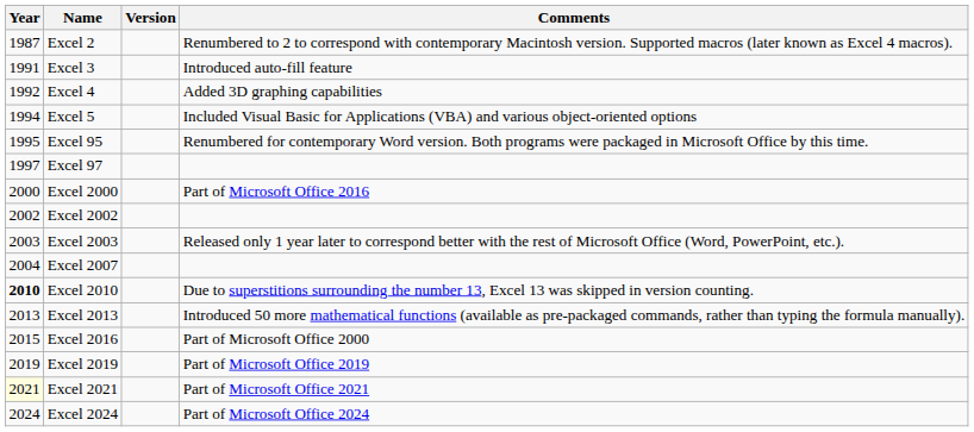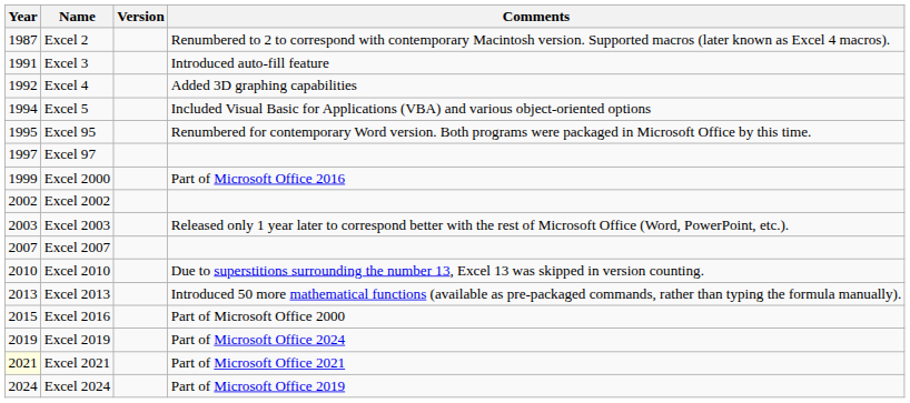Excel 2000 | Year: 2000 -> 1999
Excel 2007 | Year: 2004 -> 2007
Excel 2010 | Year: bold -> normal
Excel 2019 | Comments: Part of Microsoft Office 2019 -> Part of Microsoft Office 2024
Excel 2024 | Comments: Part of Microsoft Office 2024 -> Part of Microsoft Office 2019
